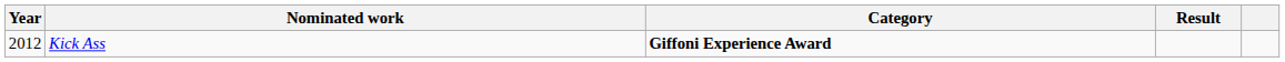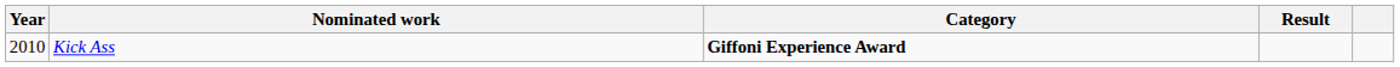Kick Ass | Year: 2012 -> 2010
